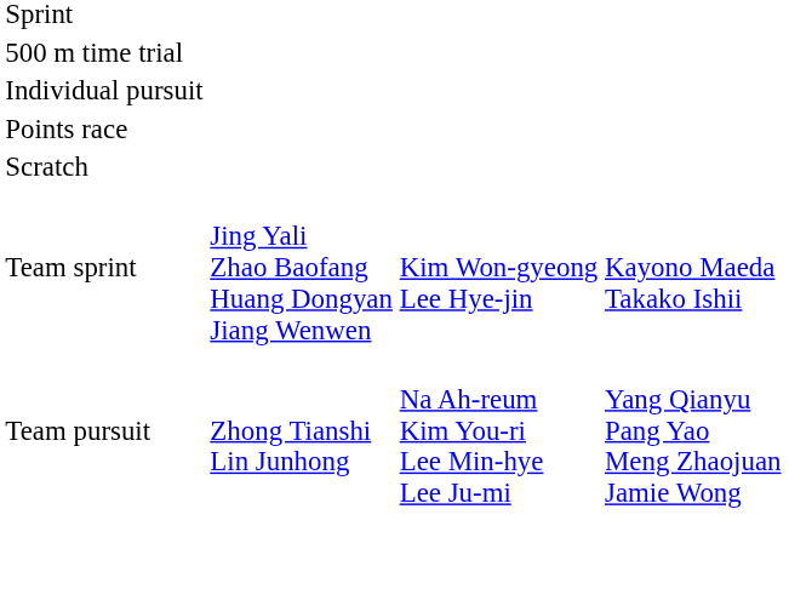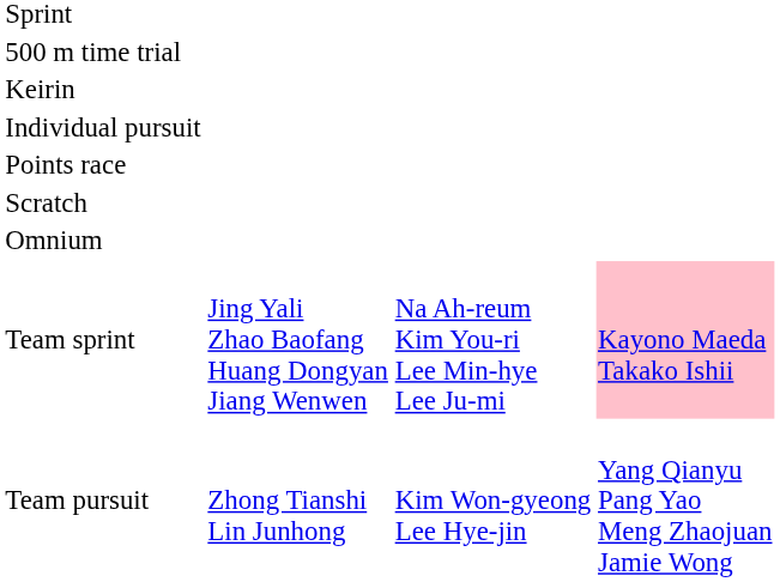+ row: Keirin
+ row: Omnium
Team sprint | column 3: Kim Won-gyeong Lee Hye-jin -> Na Ah-reum Kim You-ri Lee Min-hye Lee Ju-mi
Team sprint | column 4: no background -> pink background
Team pursuit | column 3: Na Ah-reum Kim You-ri Lee Min-hye Lee Ju-mi -> Kim Won-gyeong Lee Hye-jin
